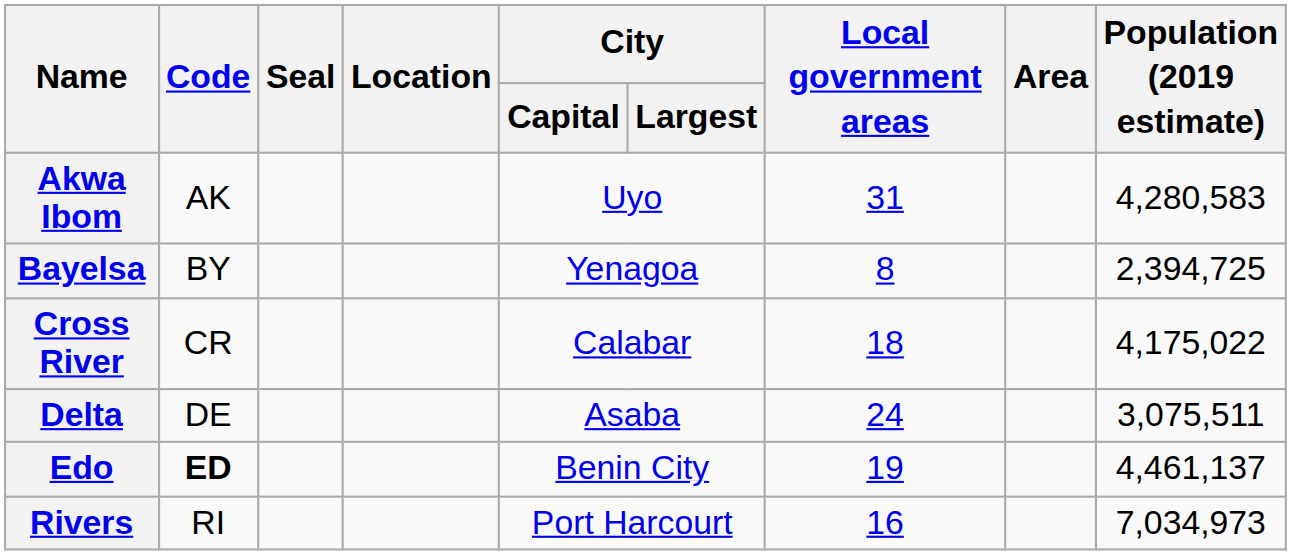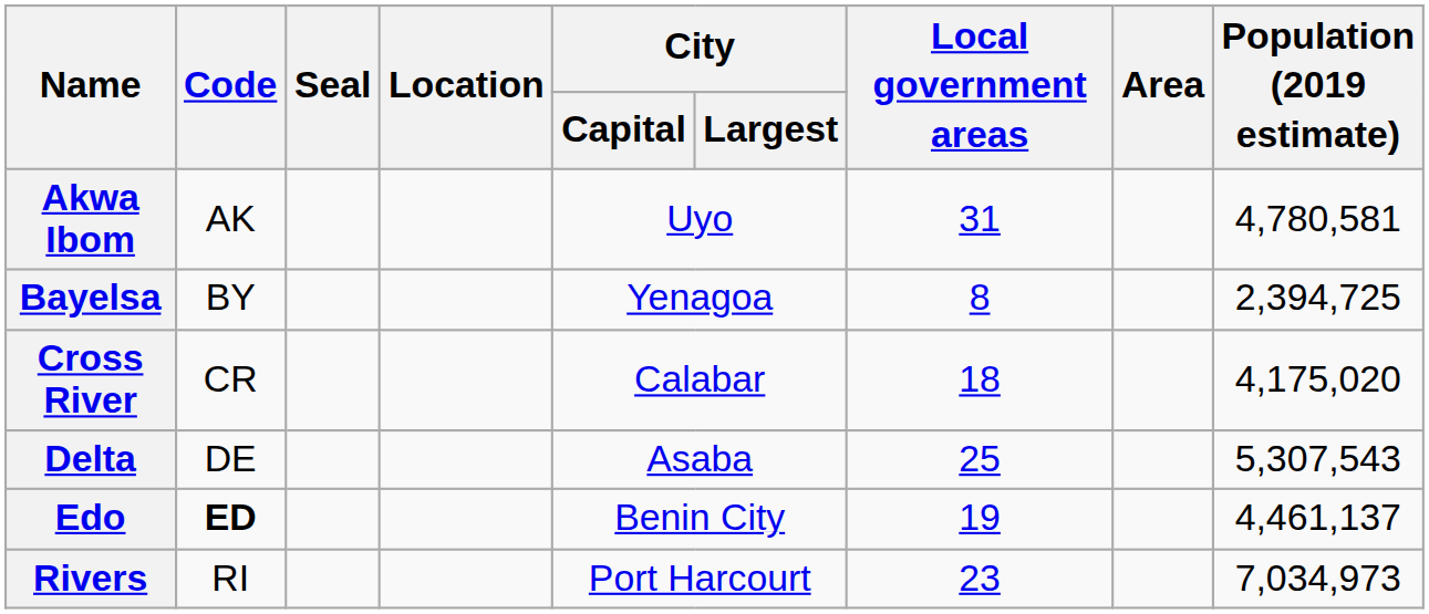Akwa Ibom | Population (2019 estimate): 4,280,583 -> 4,780,581
Cross River | Population (2019 estimate): 4,175,022 -> 4,175,020
Delta | Local government areas: 24 -> 25
Delta | Population (2019 estimate): 3,075,511 -> 5,307,543
Rivers | Local government areas: 16 -> 23
